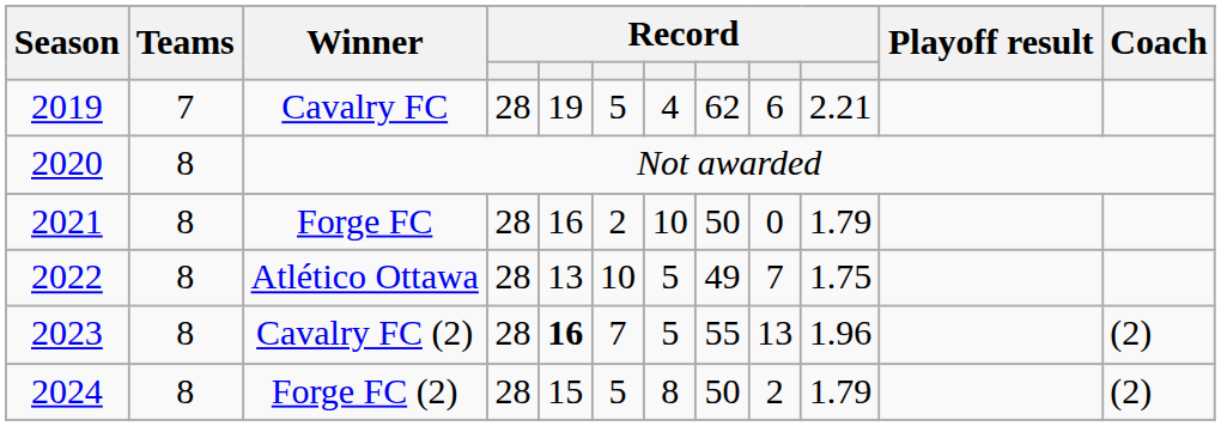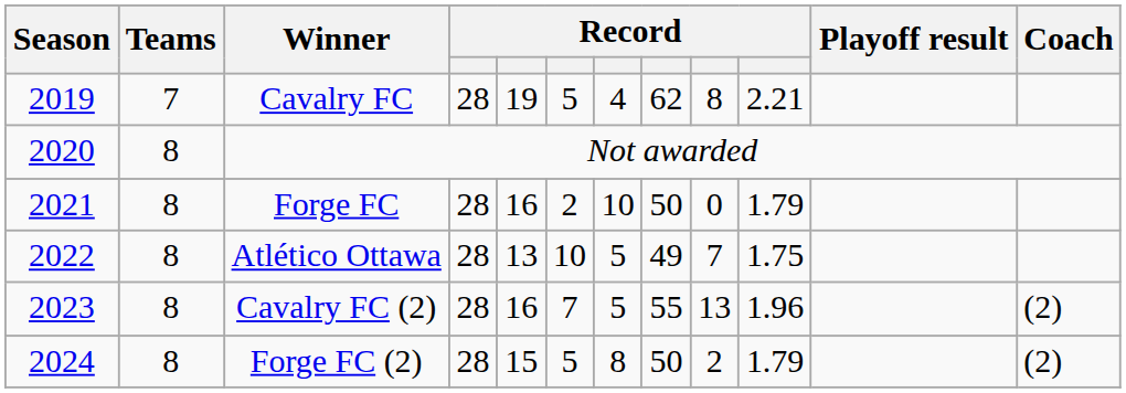Cavalry FC | column 9: 6 -> 8
Cavalry FC (2) | column 5: bold -> normal
